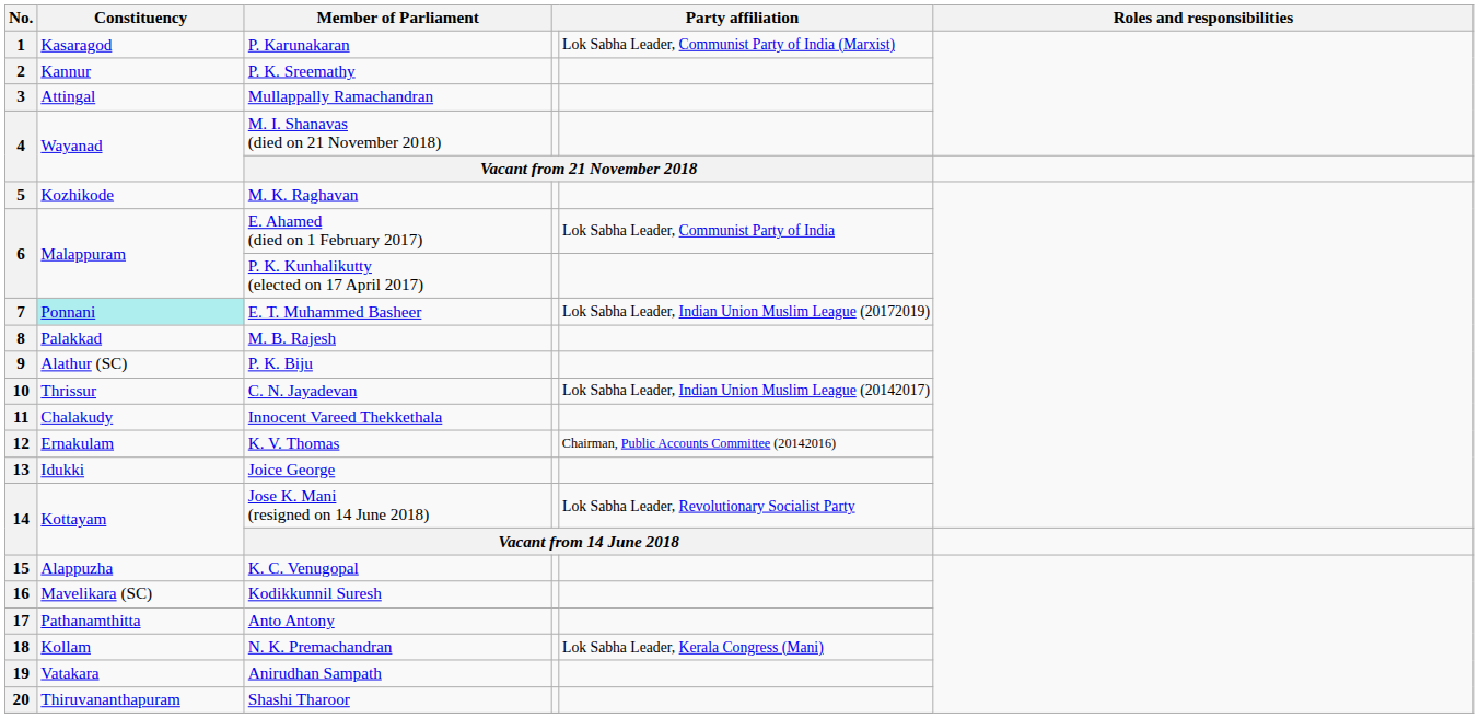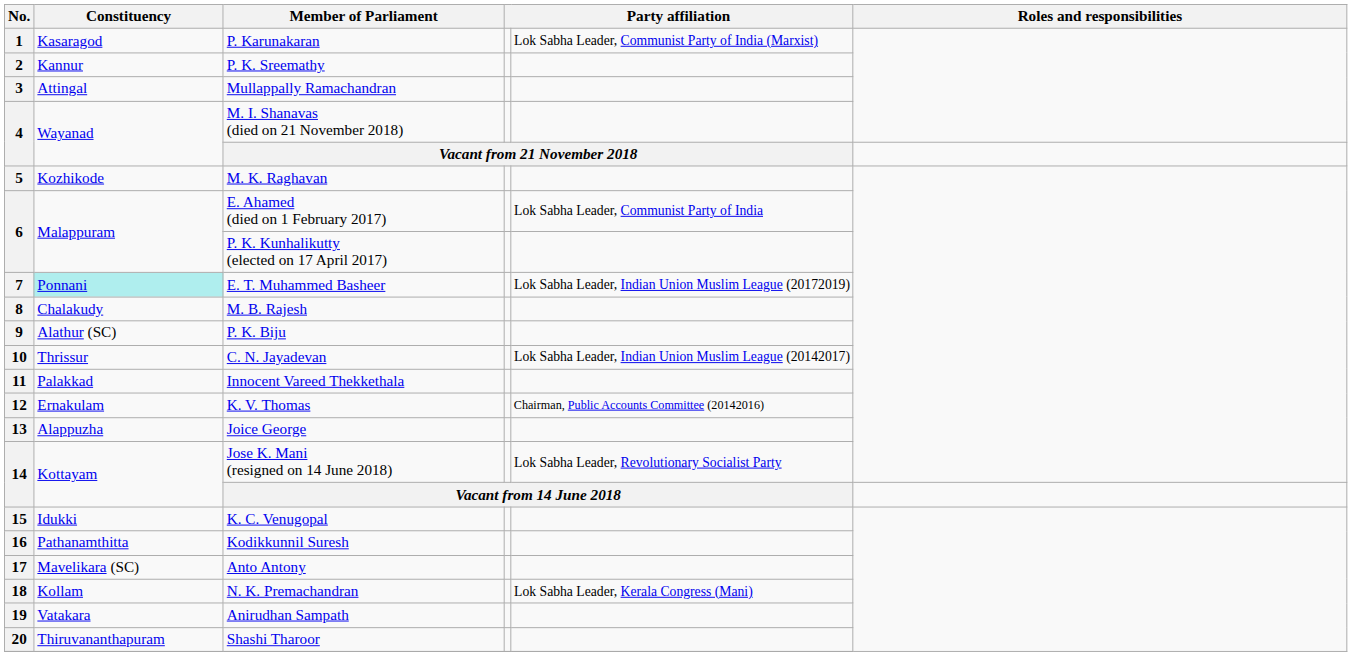M. B. Rajesh | Constituency: Palakkad -> Chalakudy
Innocent Vareed Thekkethala | Constituency: Chalakudy -> Palakkad
Joice George | Constituency: Idukki -> Alappuzha
K. C. Venugopal | Constituency: Alappuzha -> Idukki
Kodikkunnil Suresh | Constituency: Mavelikara (SC) -> Pathanamthitta
Anto Antony | Constituency: Pathanamthitta -> Mavelikara (SC)
